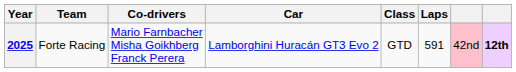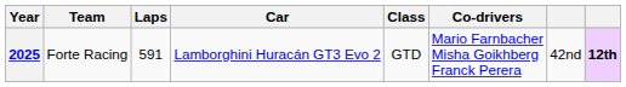columns swapped: Co-drivers <-> Laps
2025 | column 7: pink background -> no background
